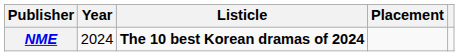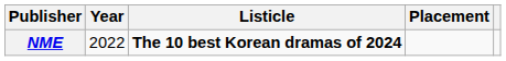NME | Year: 2024 -> 2022
